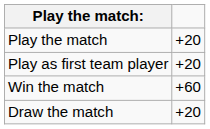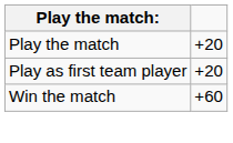- row: Draw the match | +20
